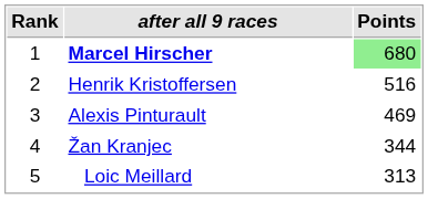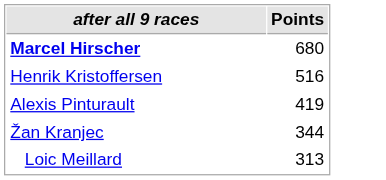- column: Rank | 1 | 2 | 3 | 4 | 5
Marcel Hirscher | Points: lightgreen background -> no background
Alexis Pinturault | Points: 469 -> 419
